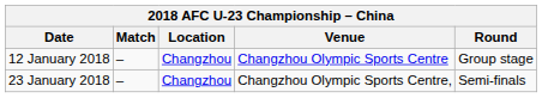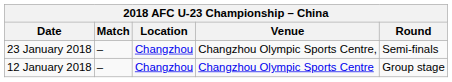rows swapped: 12 January 2018 <-> 23 January 2018
